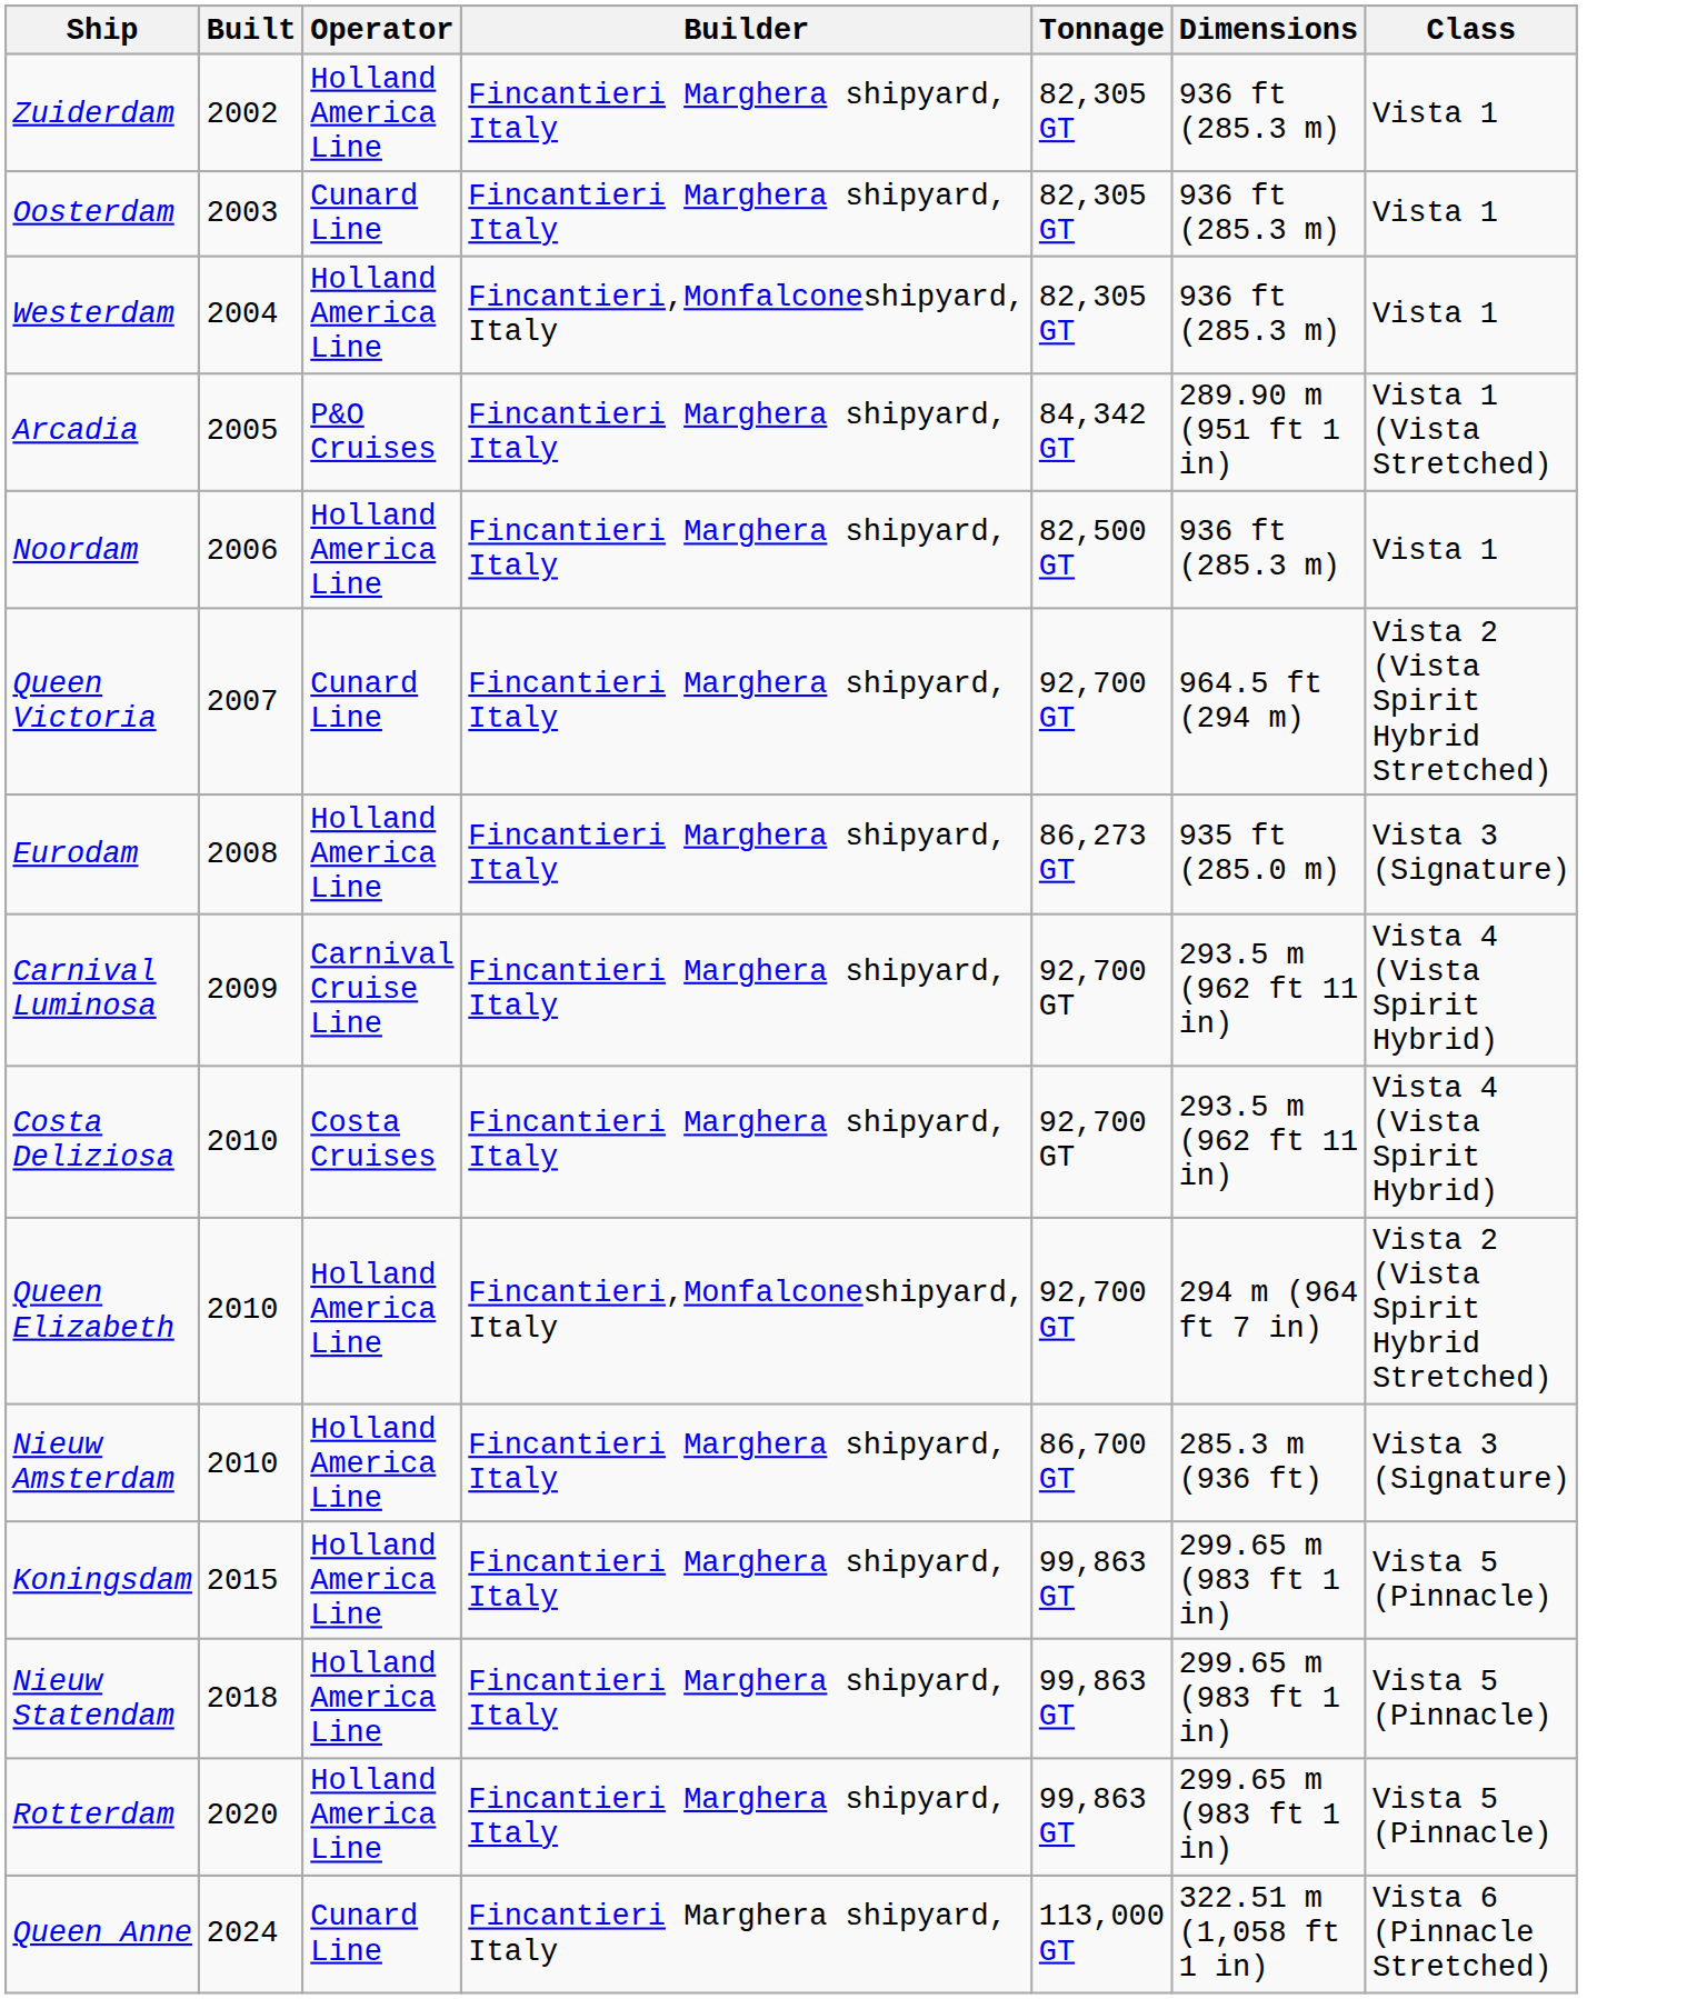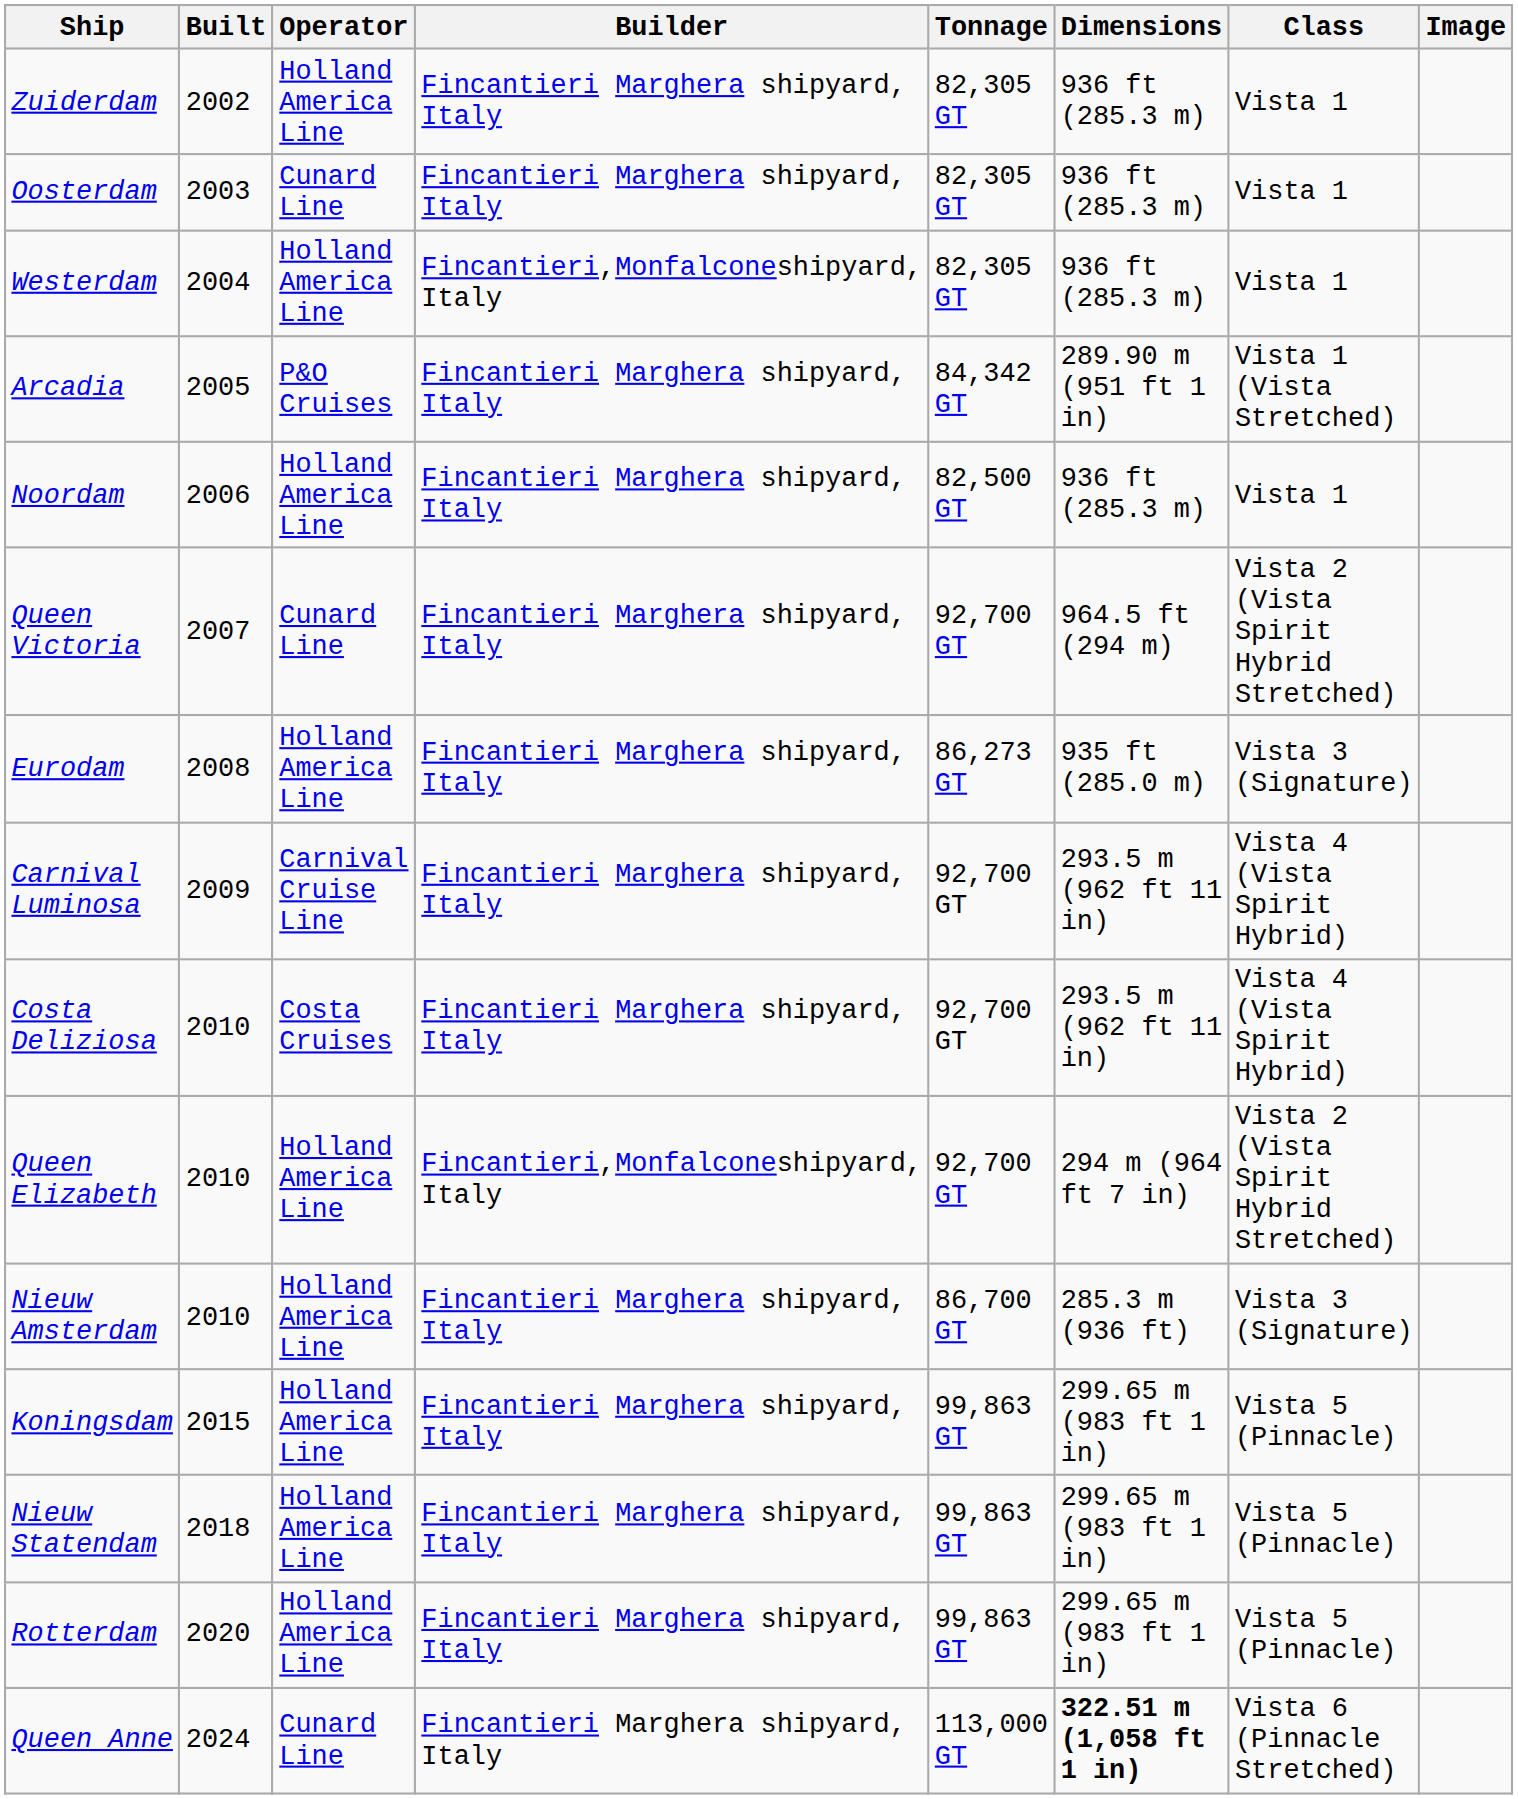+ column: Image
Queen Anne | Dimensions: normal -> bold
